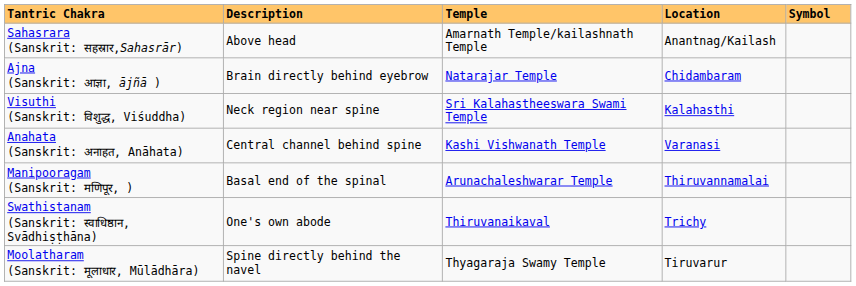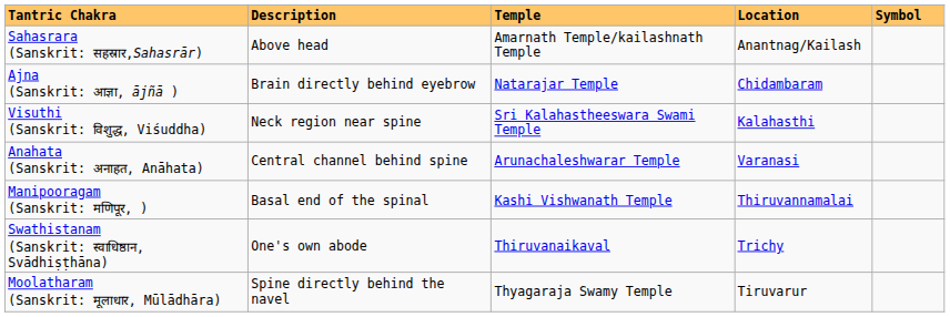Anahata (Sanskrit: अनाहत, Anāhata) | Temple: Kashi Vishwanath Temple -> Arunachaleshwarar Temple
Manipooragam (Sanskrit: मणिपूर, ) | Temple: Arunachaleshwarar Temple -> Kashi Vishwanath Temple
